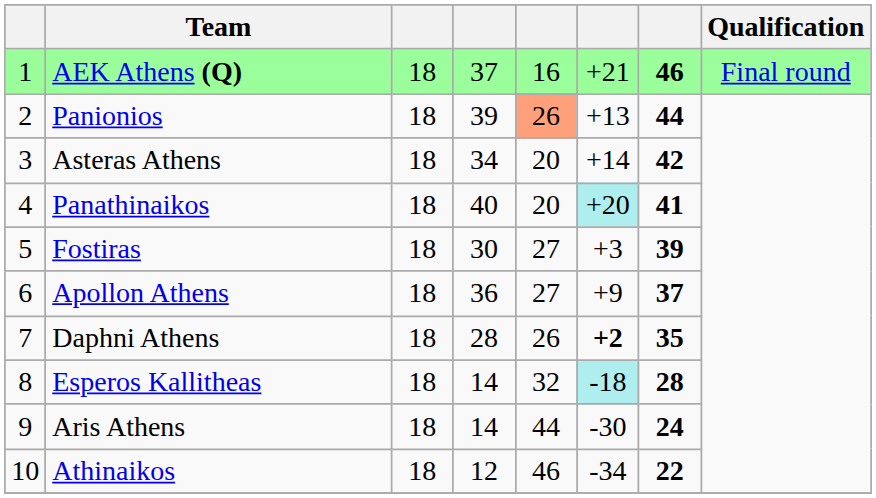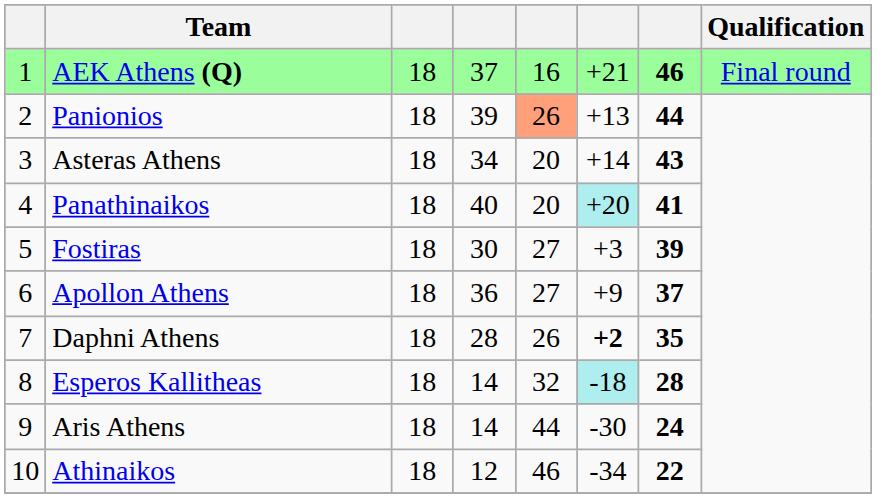Asteras Athens | column 7: 42 -> 43
